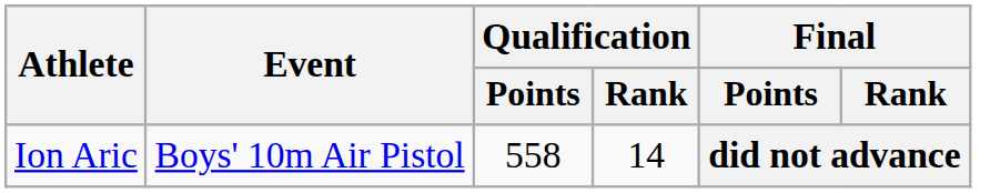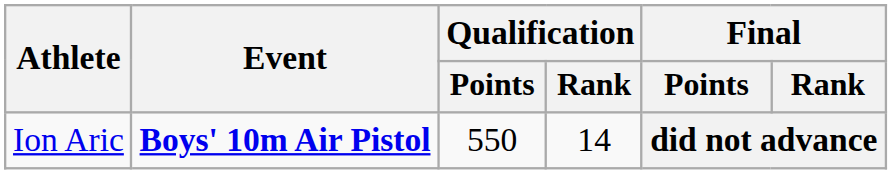Ion Aric | Event: normal -> bold
Ion Aric | Qualification / Points: 558 -> 550
